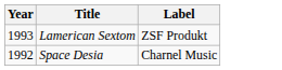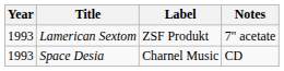+ column: Notes | 7" acetate | CD
Space Desia | Year: 1992 -> 1993
